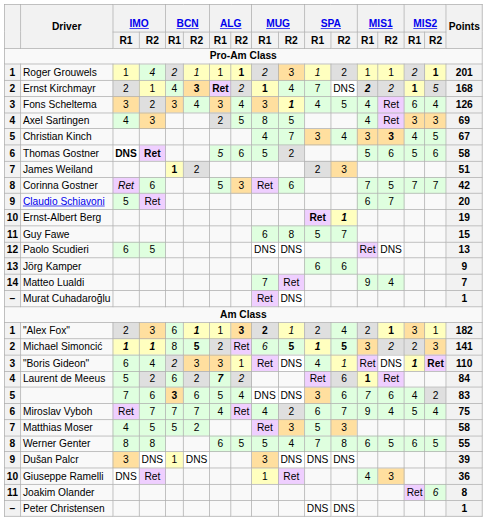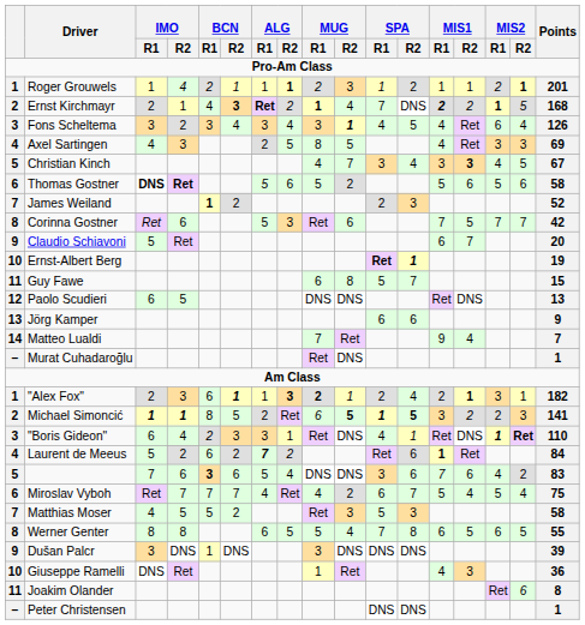James Weiland | Points: 51 -> 52
Michael Simoncić | BCN / R2: bold -> normal
Miroslav Vyboh | MIS1 / R1: 9 -> 5
